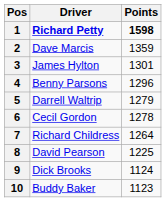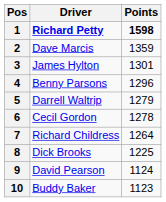8 | Driver: David Pearson -> Dick Brooks
9 | Driver: Dick Brooks -> David Pearson
